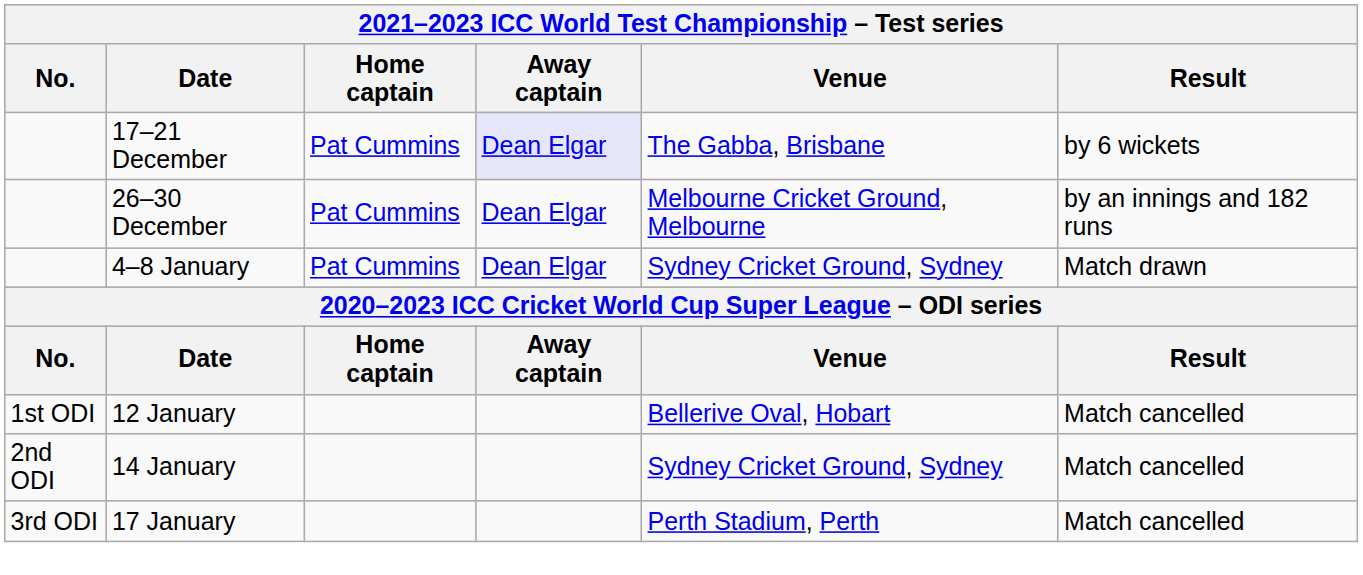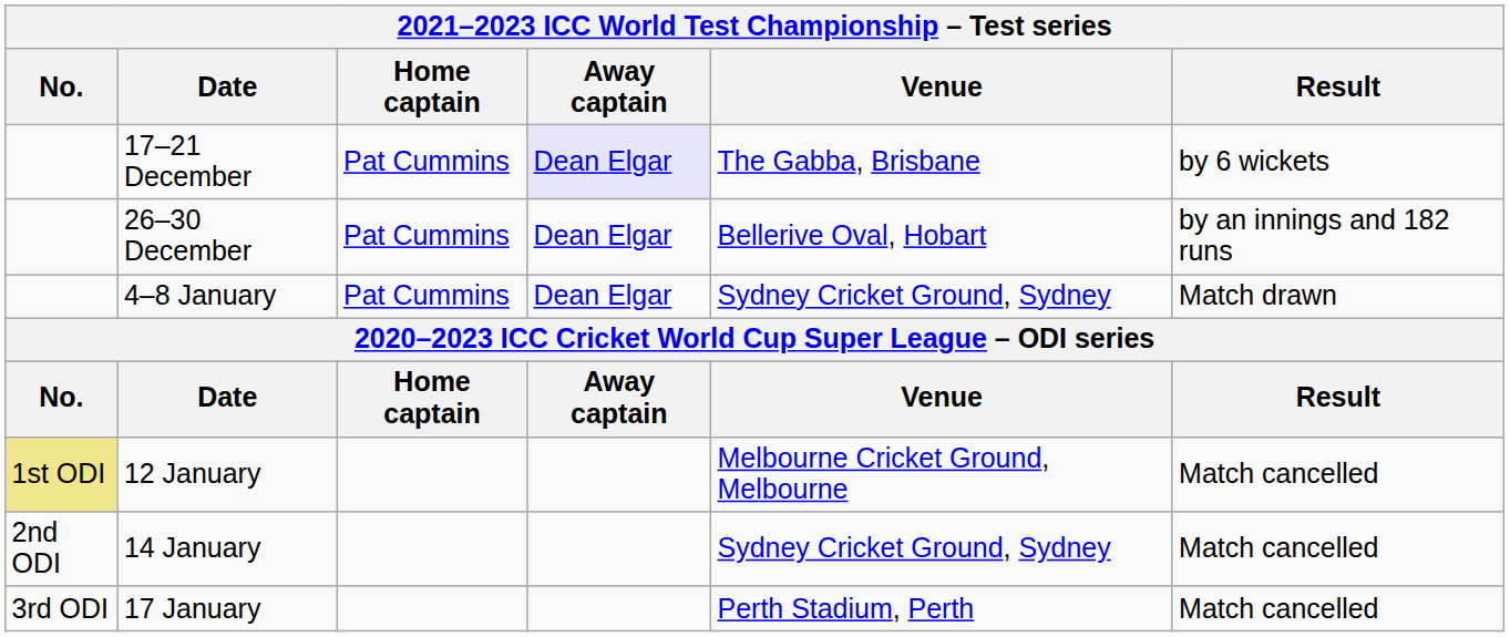26–30 December | Venue: Melbourne Cricket Ground, Melbourne -> Bellerive Oval, Hobart
12 January | No.: no background -> khaki background
12 January | Venue: Bellerive Oval, Hobart -> Melbourne Cricket Ground, Melbourne
